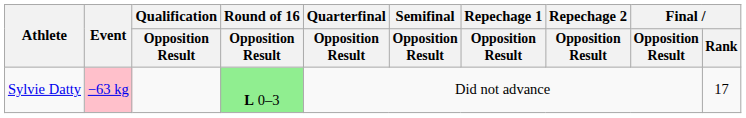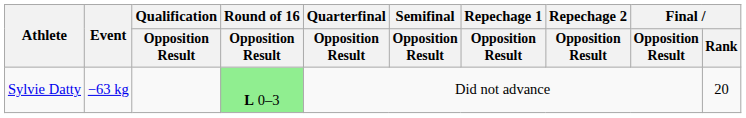Sylvie Datty | Event: pink background -> no background
Sylvie Datty | Final / Rank: 17 -> 20
